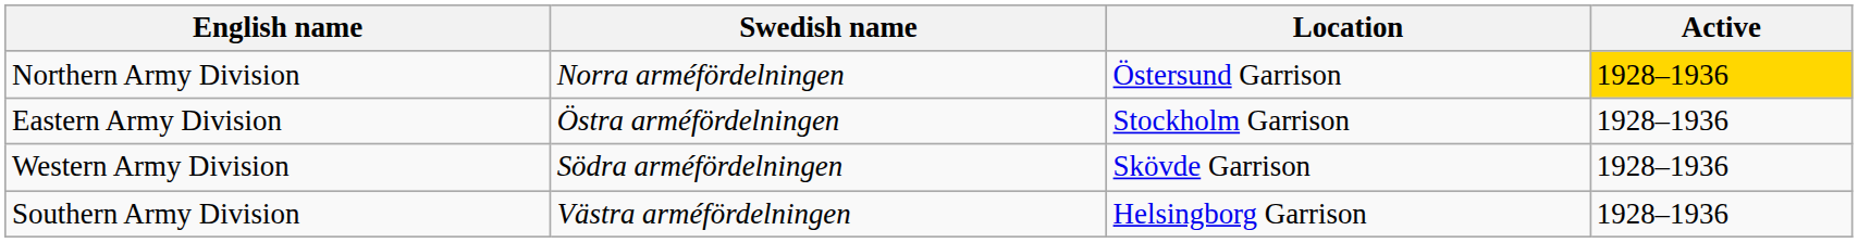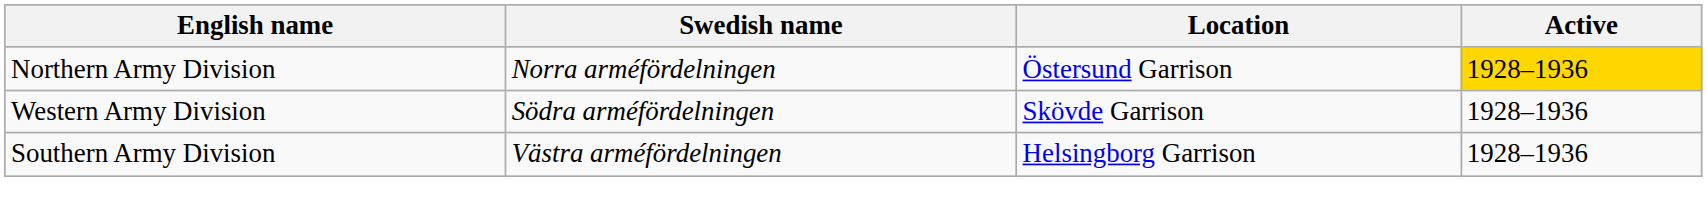- row: Eastern Army Division | Östra arméfördelningen | Stockholm Garrison | 1928–1936
